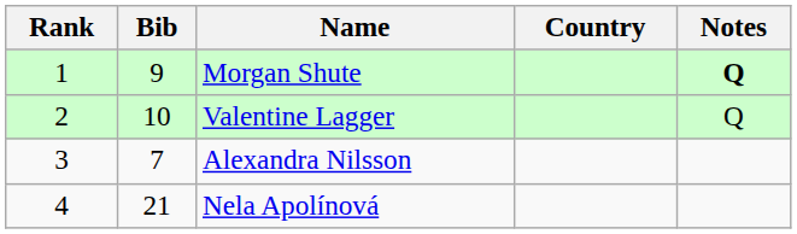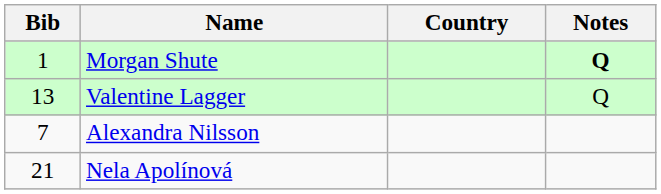- column: Rank | 1 | 2 | 3 | 4
Morgan Shute | Bib: 9 -> 1
Valentine Lagger | Bib: 10 -> 13
